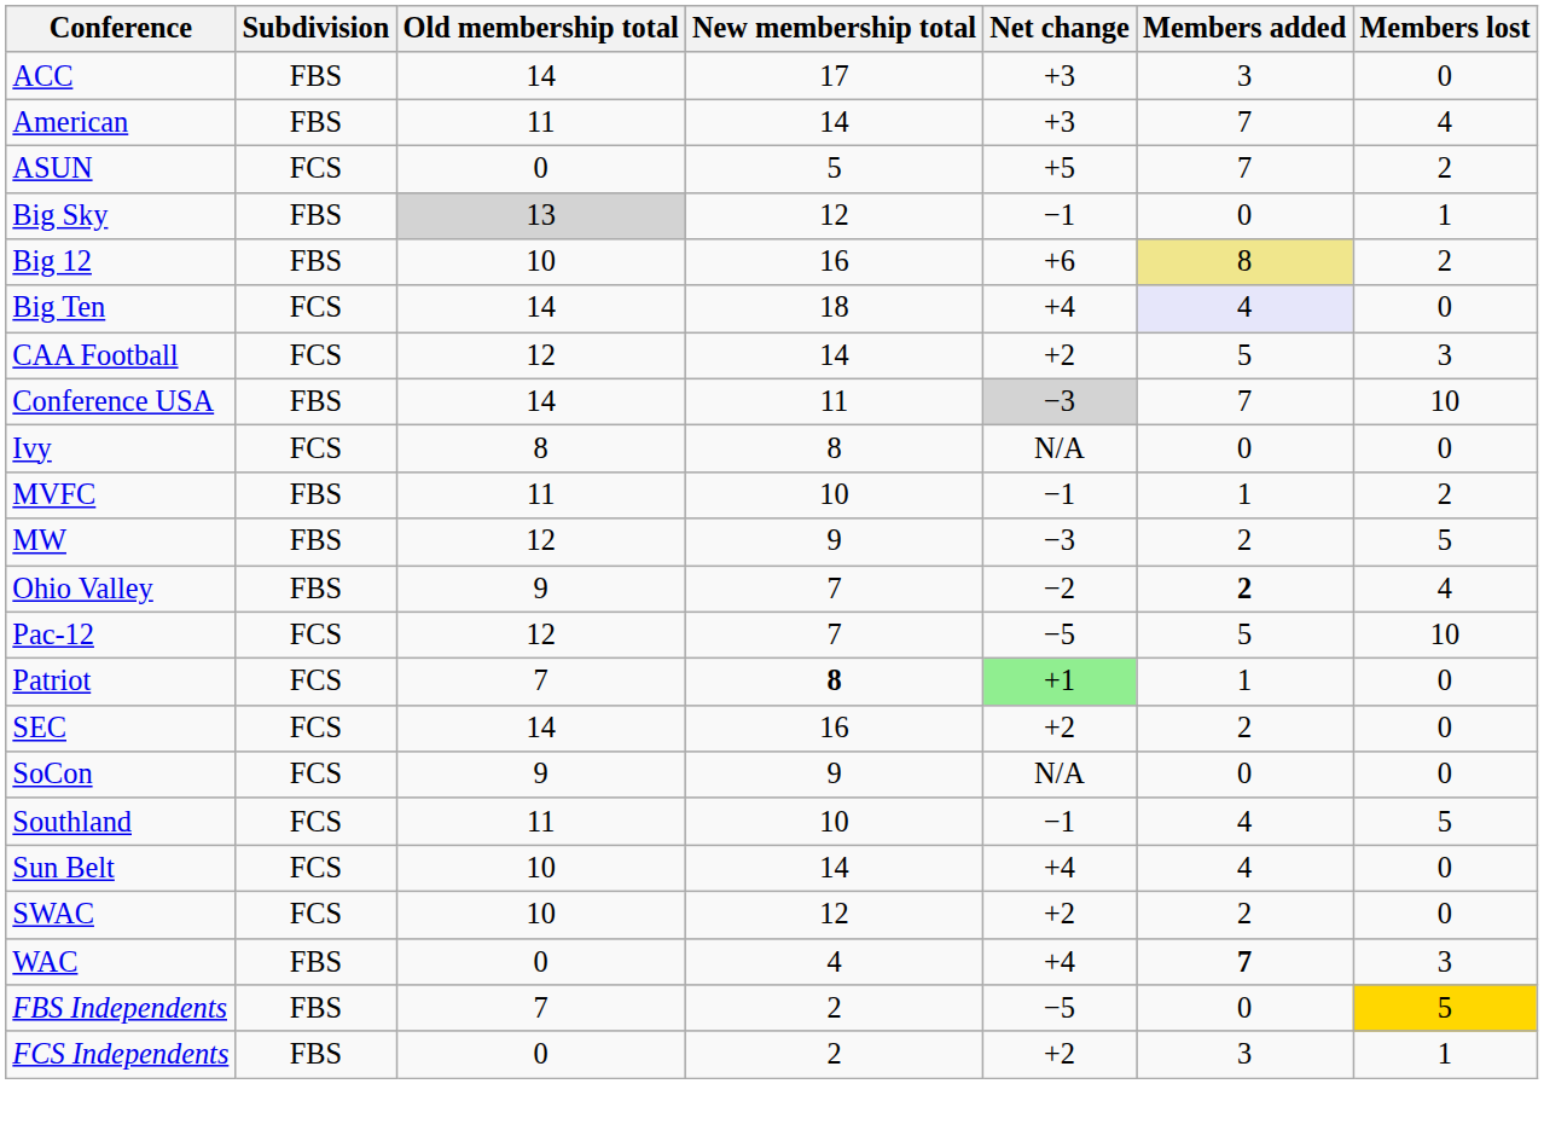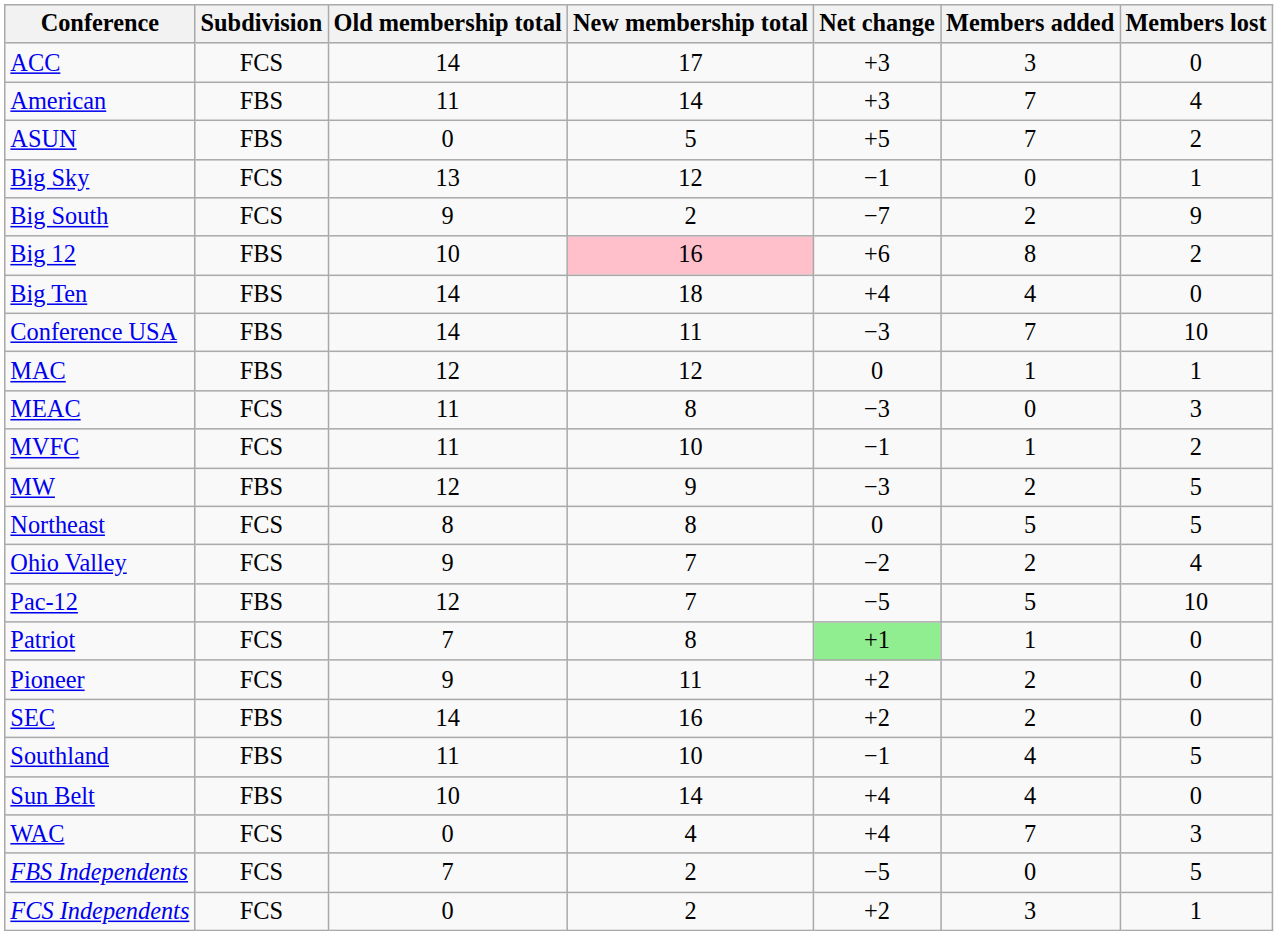ACC | Subdivision: FBS -> FCS
ASUN | Subdivision: FCS -> FBS
Big Sky | Subdivision: FBS -> FCS
Big Sky | Old membership total: lightgrey background -> no background
+ row: Big South | FCS | 9 | 2 | −7 | 2 | 9
Big 12 | New membership total: no background -> pink background
Big 12 | Members added: khaki background -> no background
Big Ten | Subdivision: FCS -> FBS
Big Ten | Members added: lavender background -> no background
- row: CAA Football | FCS | 12 | 14 | +2 | 5 | 3
Conference USA | Net change: lightgrey background -> no background
- row: Ivy | FCS | 8 | 8 | N/A | 0 | 0
+ row: MAC | FBS | 12 | 12 | 0 | 1 | 1
+ row: MEAC | FCS | 11 | 8 | −3 | 0 | 3
MVFC | Subdivision: FBS -> FCS
+ row: Northeast | FCS | 8 | 8 | 0 | 5 | 5
Ohio Valley | Subdivision: FBS -> FCS
Ohio Valley | Members added: bold -> normal
Pac-12 | Subdivision: FCS -> FBS
Patriot | New membership total: bold -> normal
+ row: Pioneer | FCS | 9 | 11 | +2 | 2 | 0
SEC | Subdivision: FCS -> FBS
- row: SoCon | FCS | 9 | 9 | N/A | 0 | 0
Southland | Subdivision: FCS -> FBS
Sun Belt | Subdivision: FCS -> FBS
- row: SWAC | FCS | 10 | 12 | +2 | 2 | 0
WAC | Subdivision: FBS -> FCS
WAC | Members added: bold -> normal
FBS Independents | Subdivision: FBS -> FCS
FBS Independents | Members lost: gold background -> no background
FCS Independents | Subdivision: FBS -> FCS
